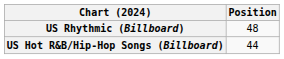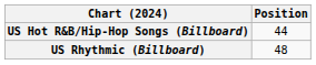rows swapped: US Hot R&B/Hip-Hop Songs (Billboard) <-> US Rhythmic (Billboard)
